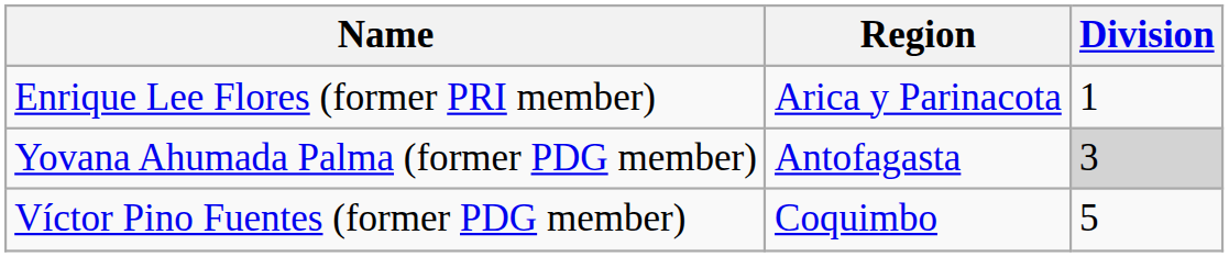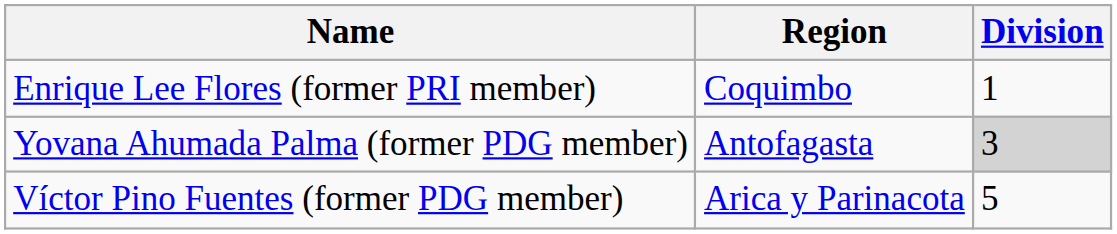Enrique Lee Flores (former PRI member) | Region: Arica y Parinacota -> Coquimbo
Víctor Pino Fuentes (former PDG member) | Region: Coquimbo -> Arica y Parinacota
